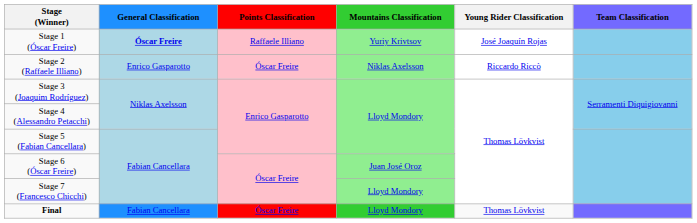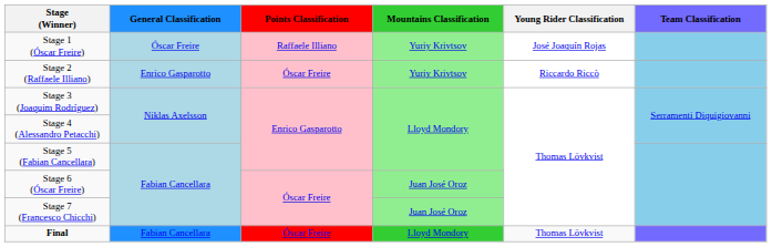Stage 1 (Óscar Freire) | General Classification: bold -> normal
Stage 2 (Raffaele Illiano) | Mountains Classification: Niklas Axelsson -> Yuriy Krivtsov
Stage 7 (Francesco Chicchi) | Mountains Classification: Lloyd Mondory -> Juan José Oroz
